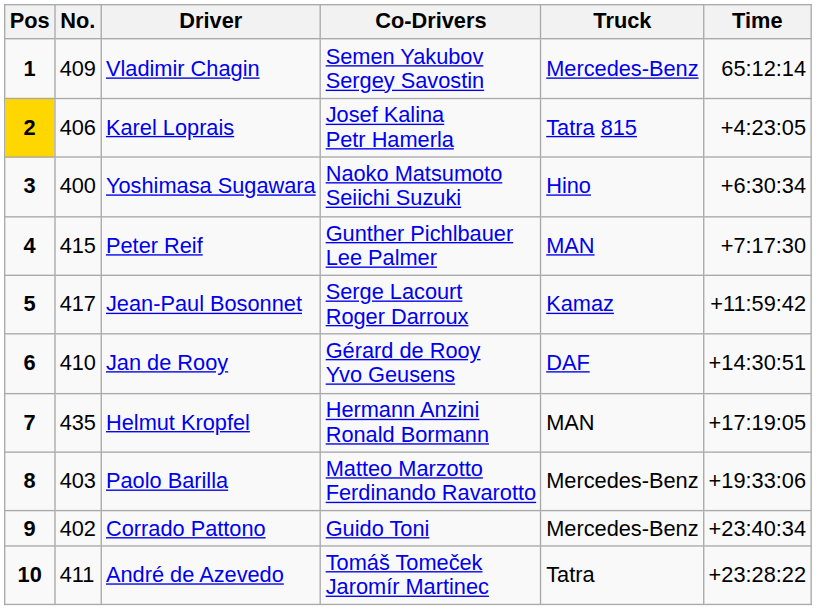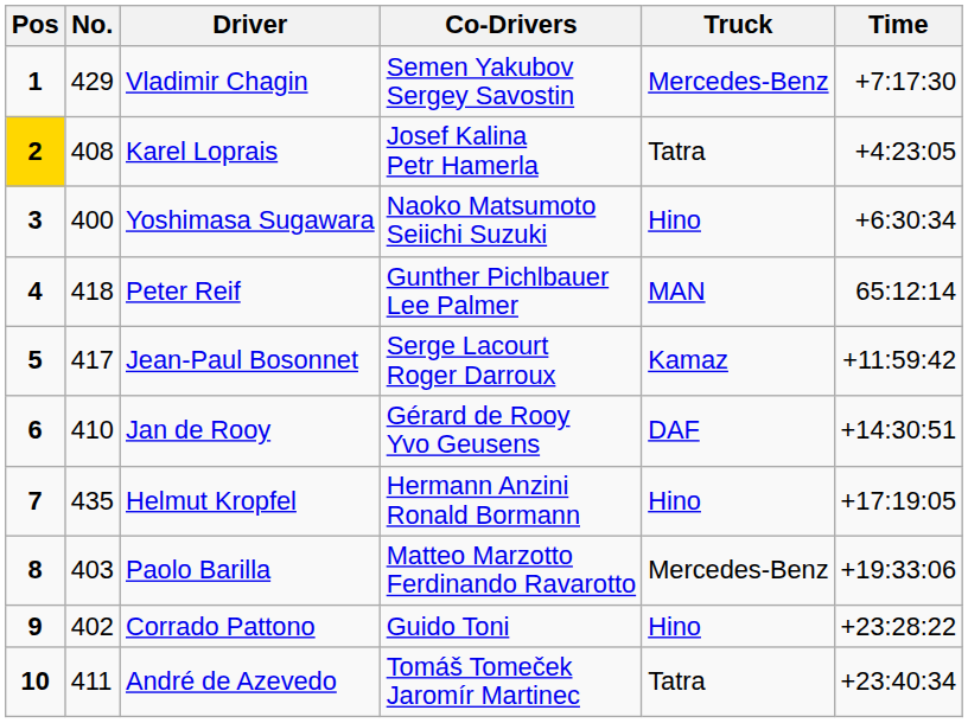Vladimir Chagin | No.: 409 -> 429
Vladimir Chagin | Time: 65:12:14 -> +7:17:30
Karel Loprais | No.: 406 -> 408
Karel Loprais | Truck: Tatra 815 -> Tatra
Peter Reif | No.: 415 -> 418
Peter Reif | Time: +7:17:30 -> 65:12:14
Helmut Kropfel | Truck: MAN -> Hino
Corrado Pattono | Truck: Mercedes-Benz -> Hino
Corrado Pattono | Time: +23:40:34 -> +23:28:22
André de Azevedo | Time: +23:28:22 -> +23:40:34
